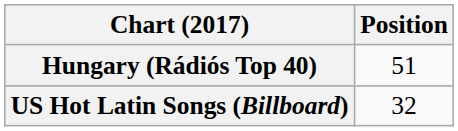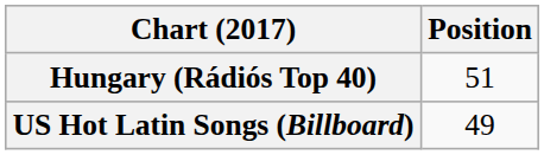US Hot Latin Songs (Billboard) | Position: 32 -> 49
